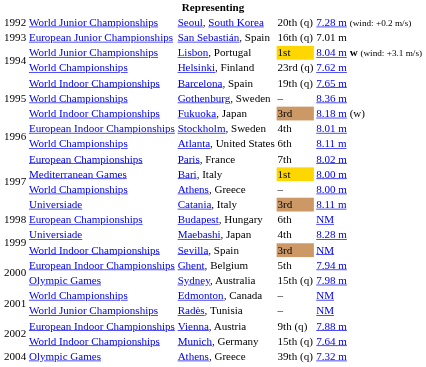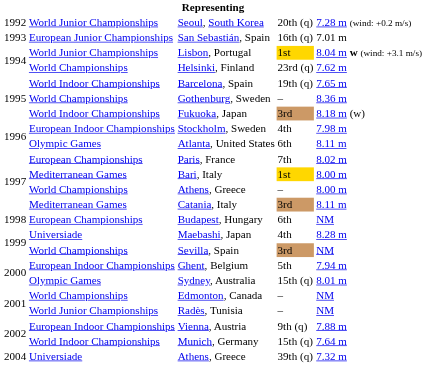Stockholm, Sweden | column 5: 8.01 m -> 7.98 m
Atlanta, United States | column 2: World Championships -> Olympic Games
Catania, Italy | column 2: Universiade -> Mediterranean Games
Sevilla, Spain | column 2: World Indoor Championships -> World Championships
Sydney, Australia | column 5: 7.98 m -> 8.01 m
Athens, Greece / 39th (q) | column 2: Olympic Games -> Universiade
